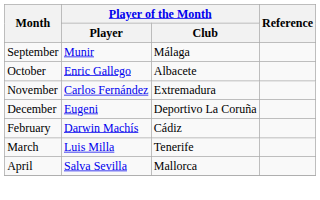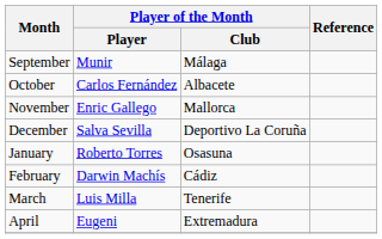October | Player of the Month / Player: Enric Gallego -> Carlos Fernández
November | Player of the Month / Player: Carlos Fernández -> Enric Gallego
November | Player of the Month / Club: Extremadura -> Mallorca
December | Player of the Month / Player: Eugeni -> Salva Sevilla
+ row: January | Roberto Torres | Osasuna
April | Player of the Month / Player: Salva Sevilla -> Eugeni
April | Player of the Month / Club: Mallorca -> Extremadura
